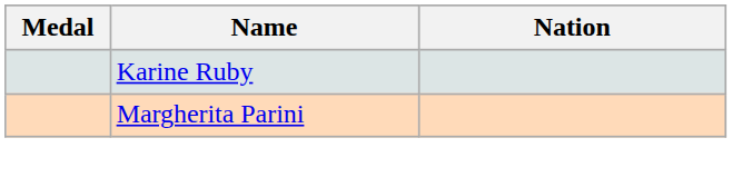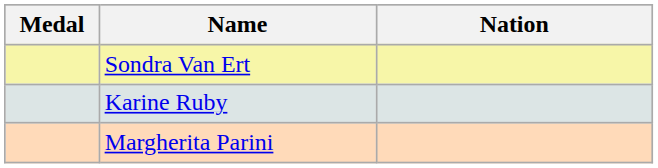+ row: Sondra Van Ert
